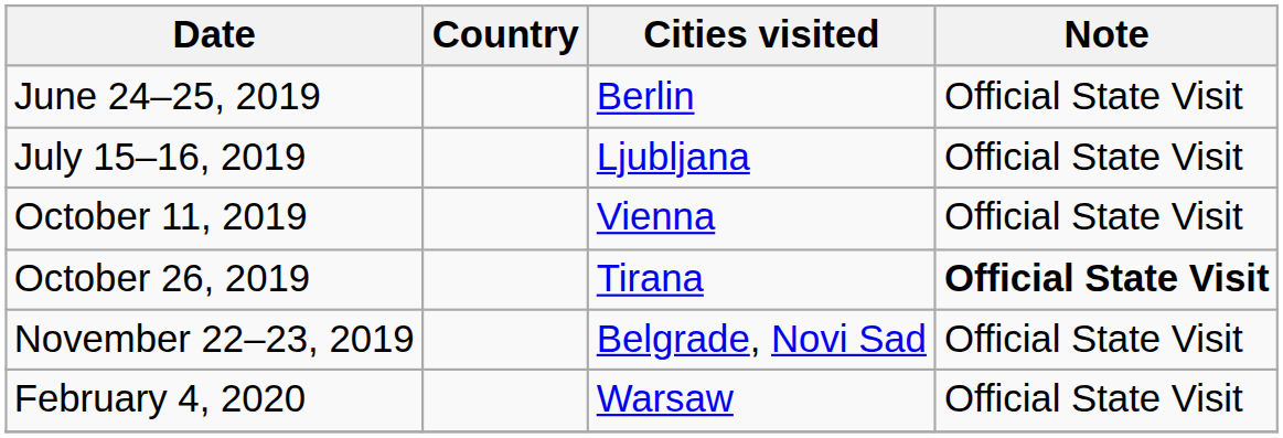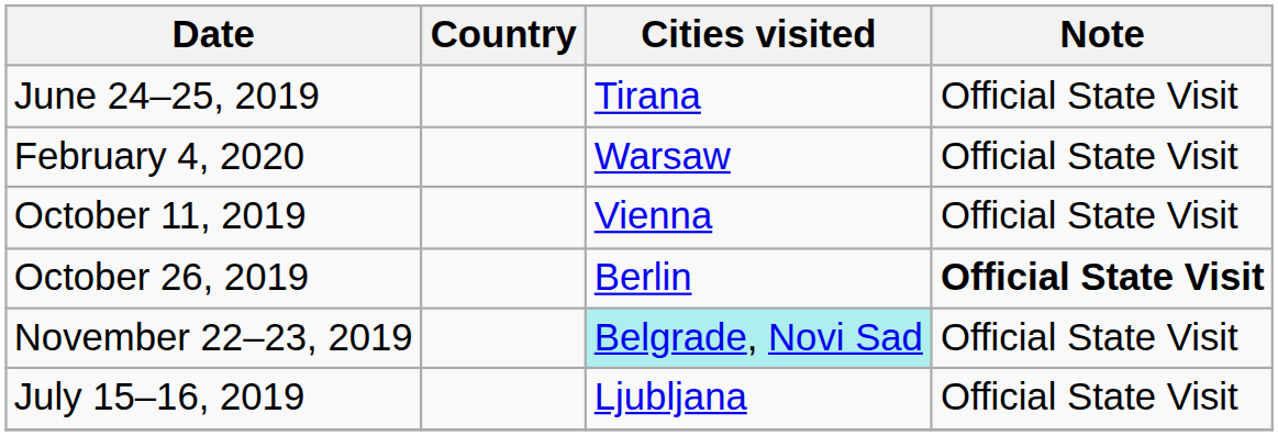June 24–25, 2019 | Cities visited: Berlin -> Tirana
rows swapped: July 15–16, 2019 <-> February 4, 2020
October 26, 2019 | Cities visited: Tirana -> Berlin
November 22–23, 2019 | Cities visited: no background -> paleturquoise background
